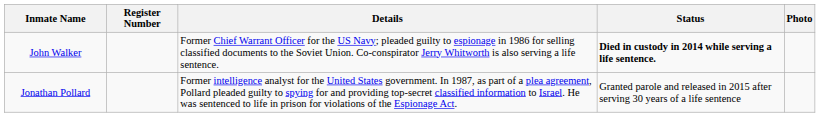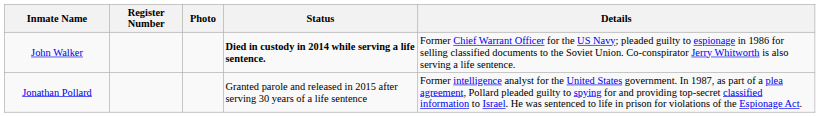columns swapped: Photo <-> Details
